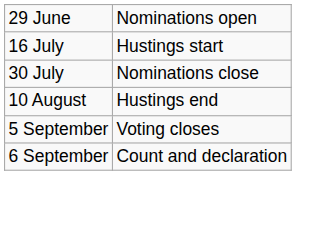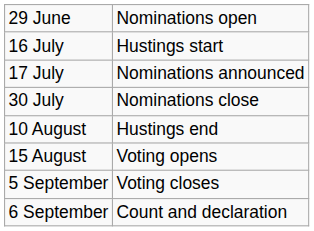+ row: 17 July | Nominations announced
+ row: 15 August | Voting opens
